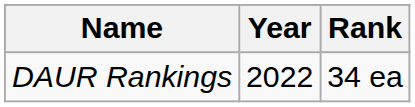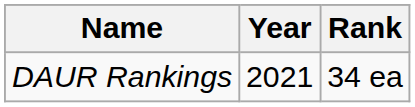DAUR Rankings | Year: 2022 -> 2021
